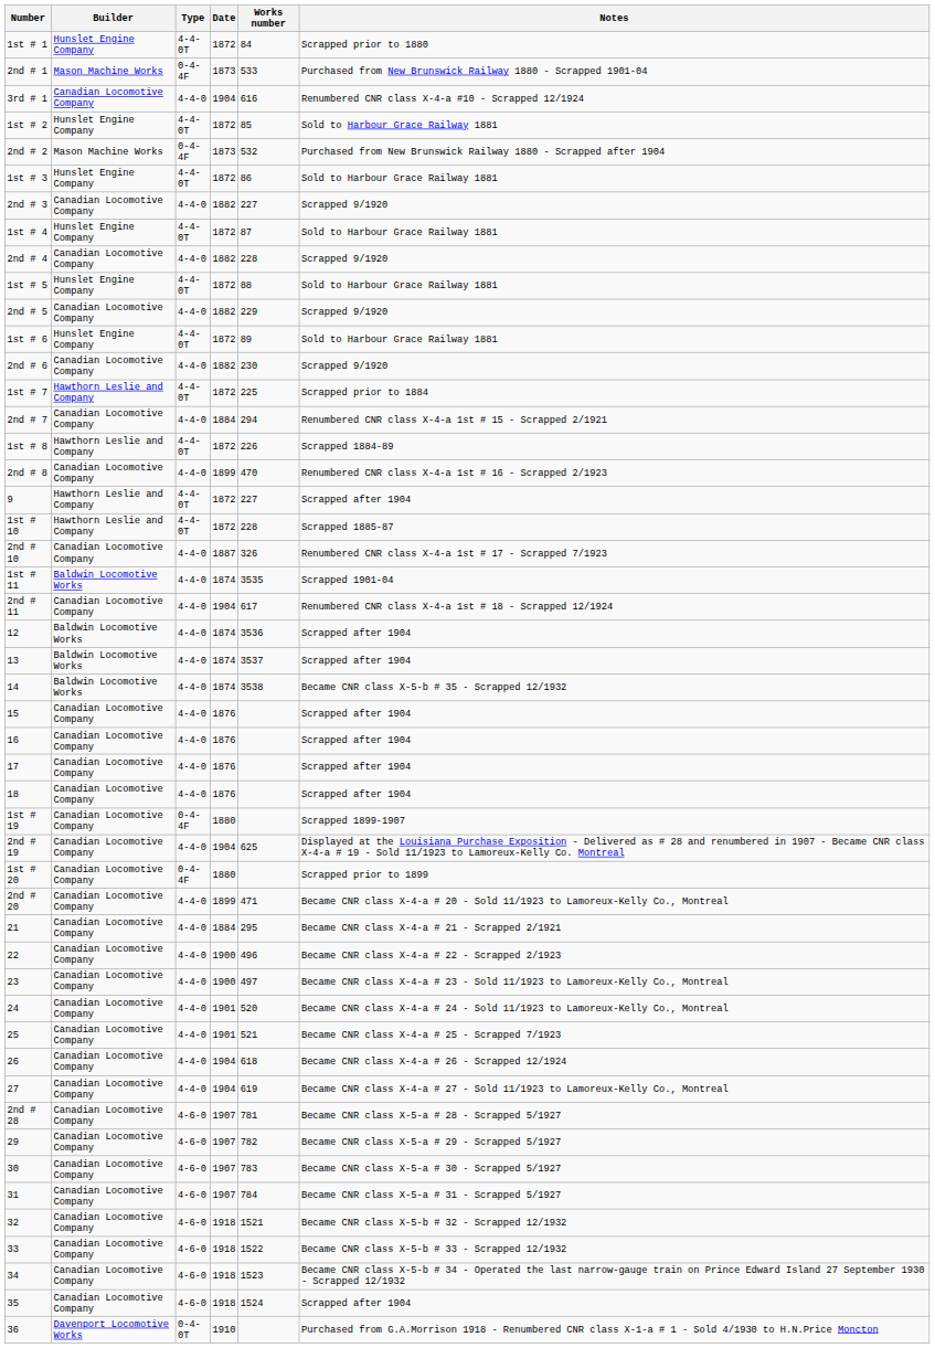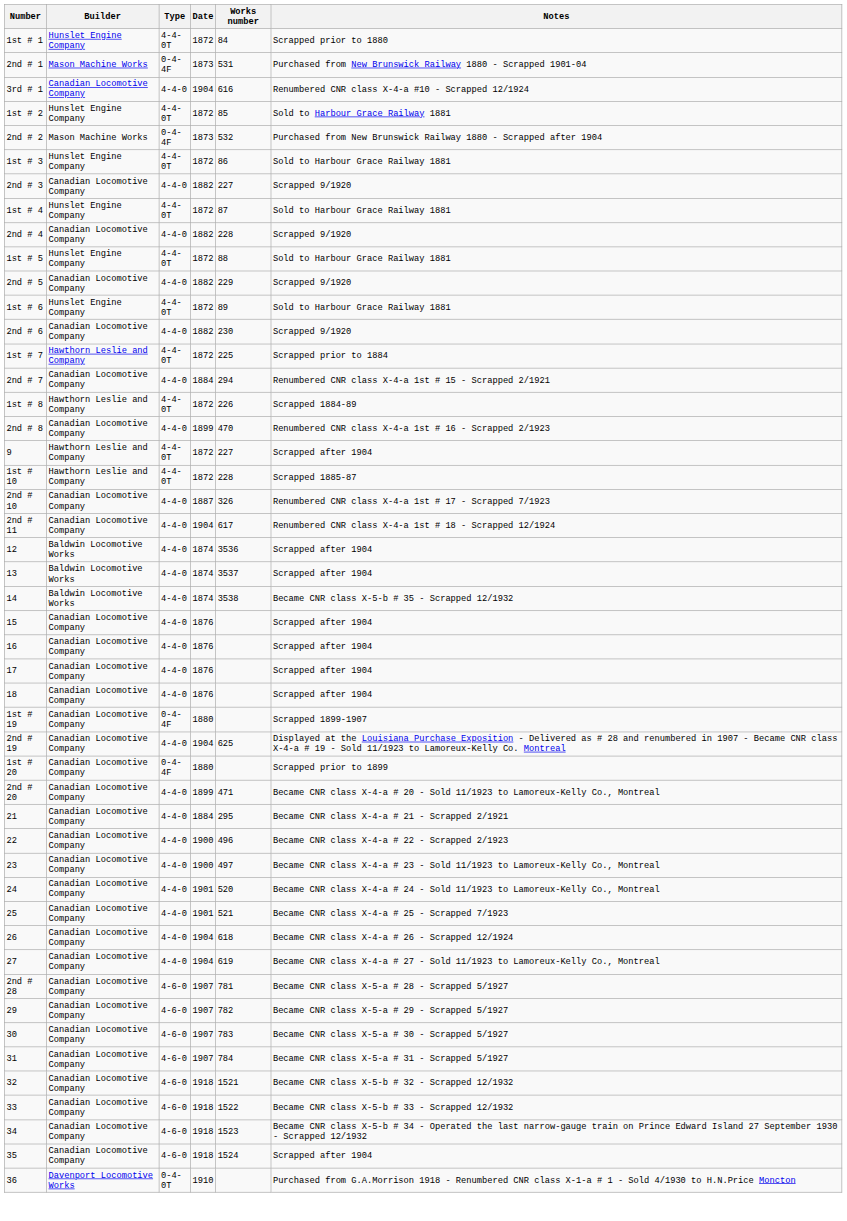2nd # 1 | Works number: 533 -> 531
- row: 1st # 11 | Baldwin Locomotive Works | 4-4-0 | 1874 | 3535 | Scrapped 1901-04
